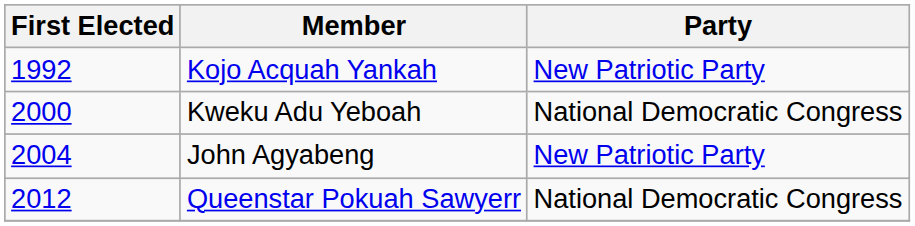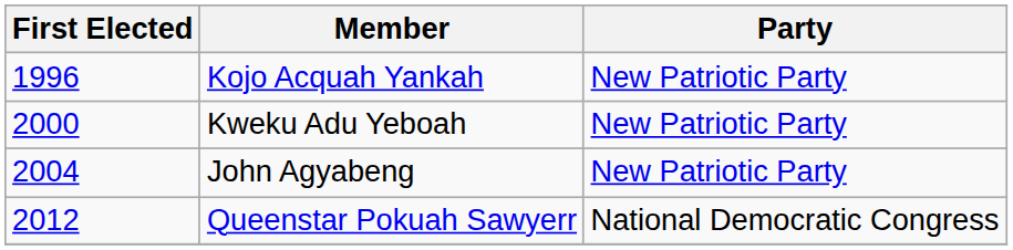Kojo Acquah Yankah | First Elected: 1992 -> 1996
Kweku Adu Yeboah | Party: National Democratic Congress -> New Patriotic Party
